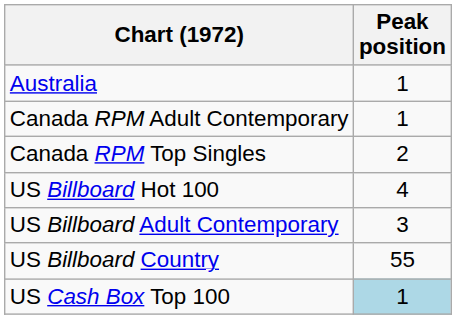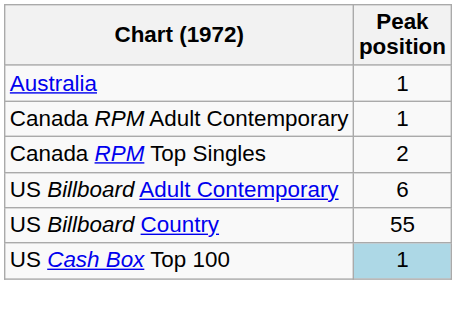- row: US Billboard Hot 100 | 4
US Billboard Adult Contemporary | Peak position: 3 -> 6
